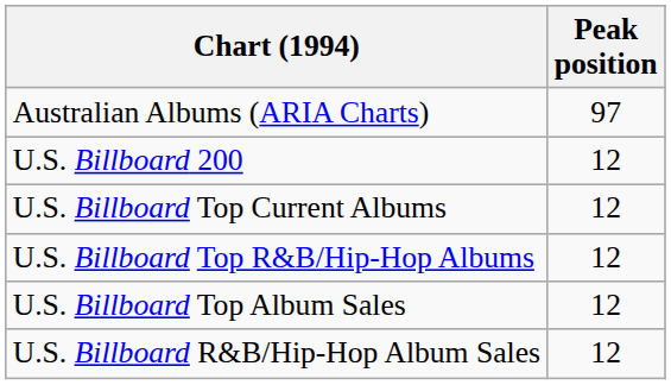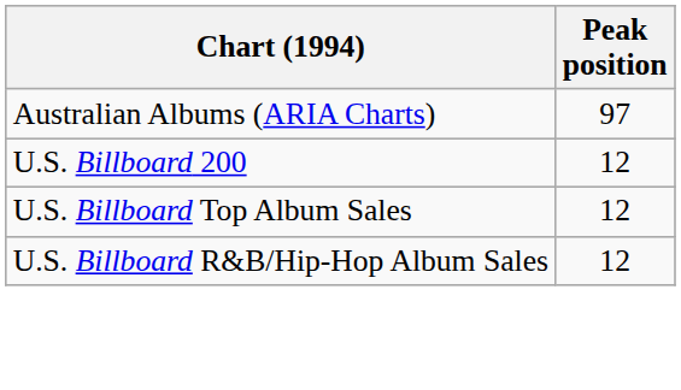- row: U.S. Billboard Top Current Albums | 12
- row: U.S. Billboard Top R&B/Hip-Hop Albums | 12
